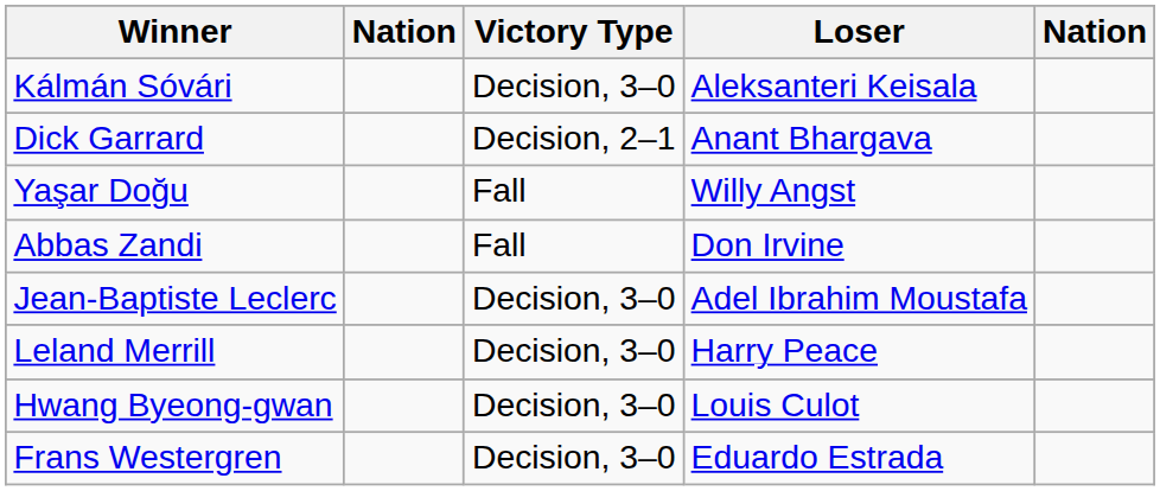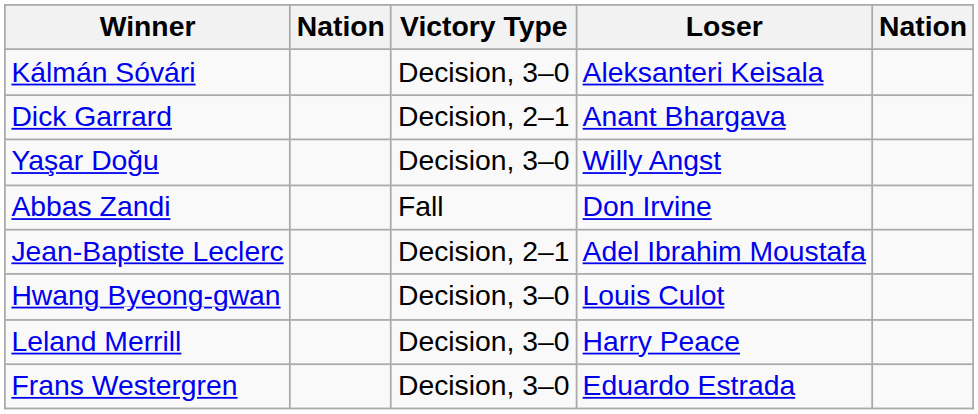Yaşar Doğu | Victory Type: Fall -> Decision, 3–0
Jean-Baptiste Leclerc | Victory Type: Decision, 3–0 -> Decision, 2–1
rows swapped: Hwang Byeong-gwan <-> Leland Merrill
